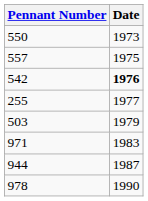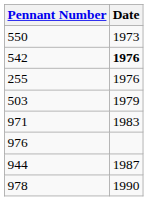- row: 557 | 1975
255 | Date: 1977 -> 1976
+ row: 976
